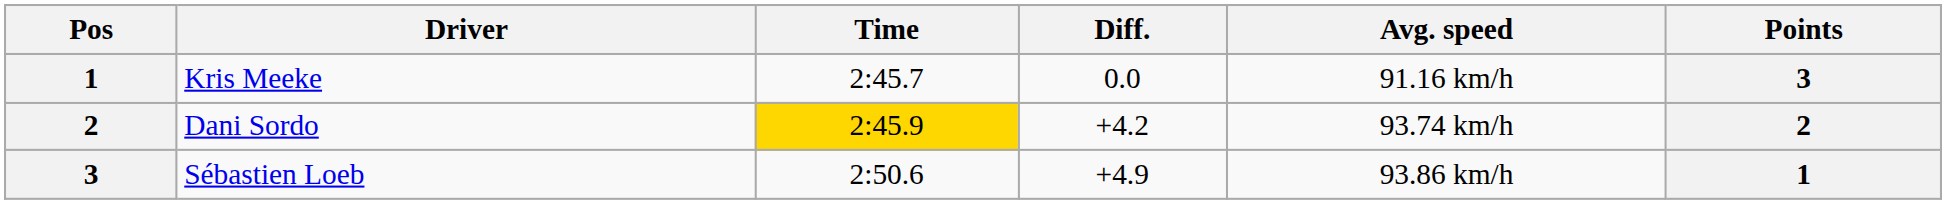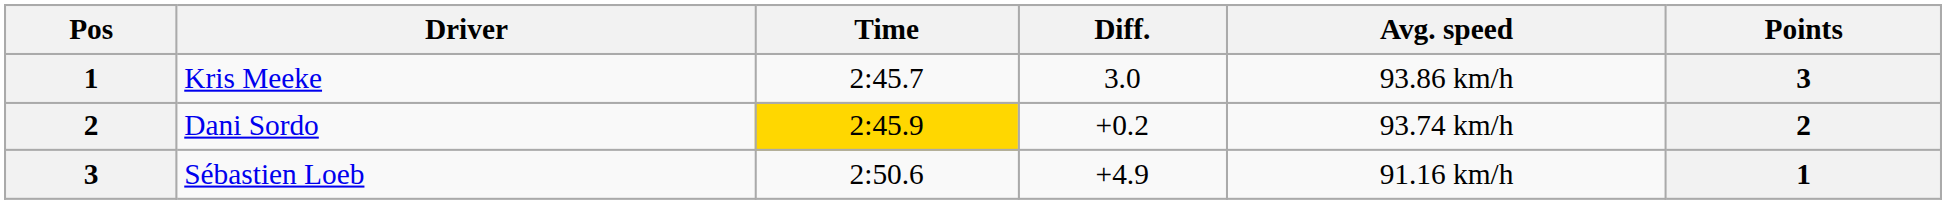Kris Meeke | Diff.: 0.0 -> 3.0
Kris Meeke | Avg. speed: 91.16 km/h -> 93.86 km/h
Dani Sordo | Diff.: +4.2 -> +0.2
Sébastien Loeb | Avg. speed: 93.86 km/h -> 91.16 km/h
